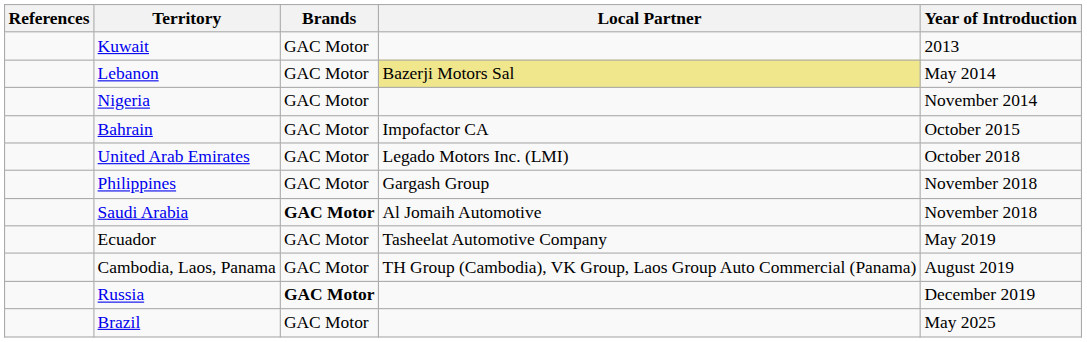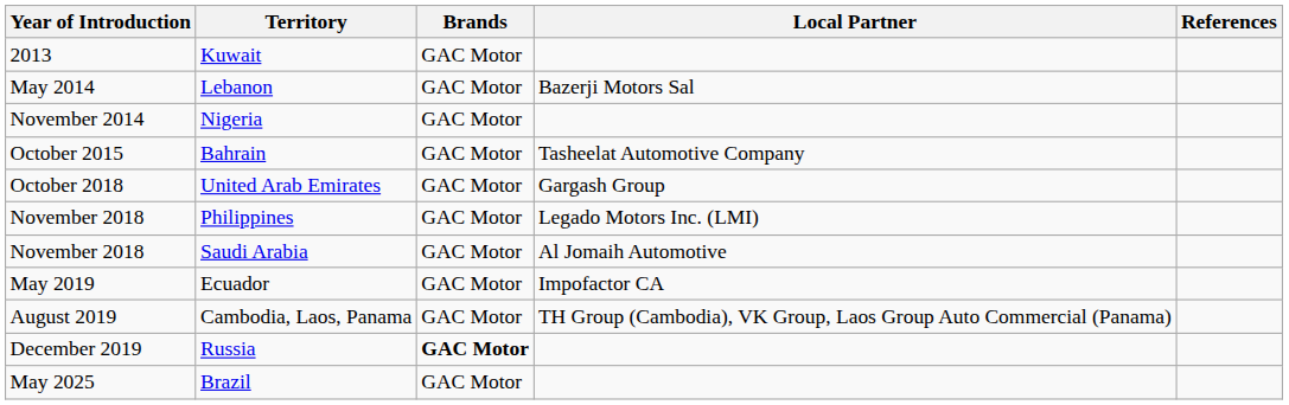columns swapped: Year of Introduction <-> References
Lebanon | Local Partner: khaki background -> no background
Bahrain | Local Partner: Impofactor CA -> Tasheelat Automotive Company
United Arab Emirates | Local Partner: Legado Motors Inc. (LMI) -> Gargash Group
Philippines | Local Partner: Gargash Group -> Legado Motors Inc. (LMI)
Saudi Arabia | Brands: bold -> normal
Ecuador | Local Partner: Tasheelat Automotive Company -> Impofactor CA
